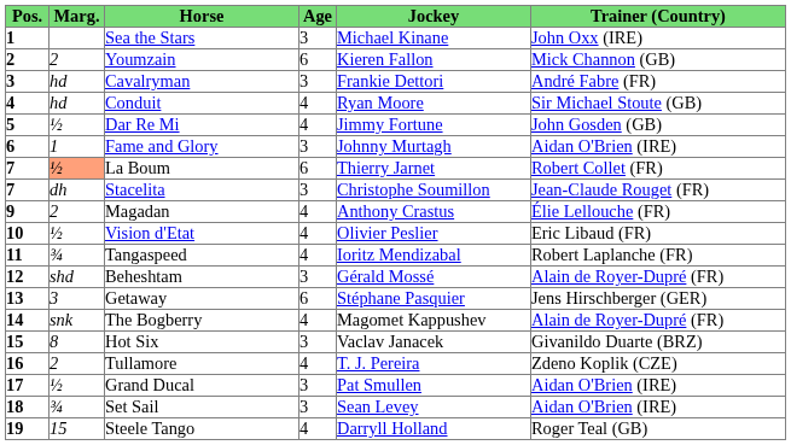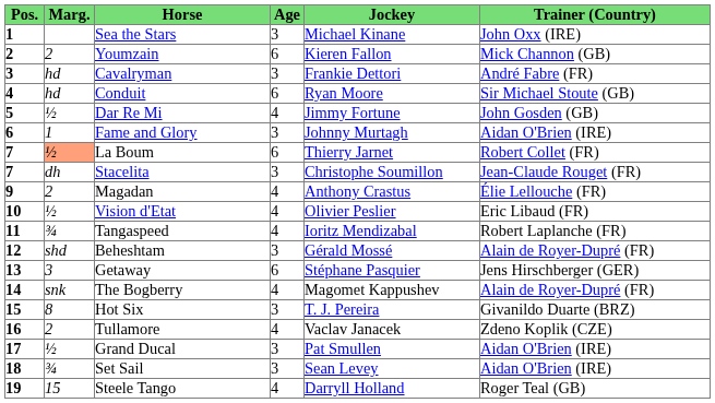Conduit | Age: 4 -> 6
Hot Six | Jockey: Vaclav Janacek -> T. J. Pereira
Tullamore | Jockey: T. J. Pereira -> Vaclav Janacek
